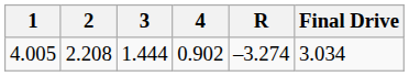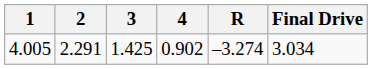4.005 | 2: 2.208 -> 2.291
4.005 | 3: 1.444 -> 1.425
